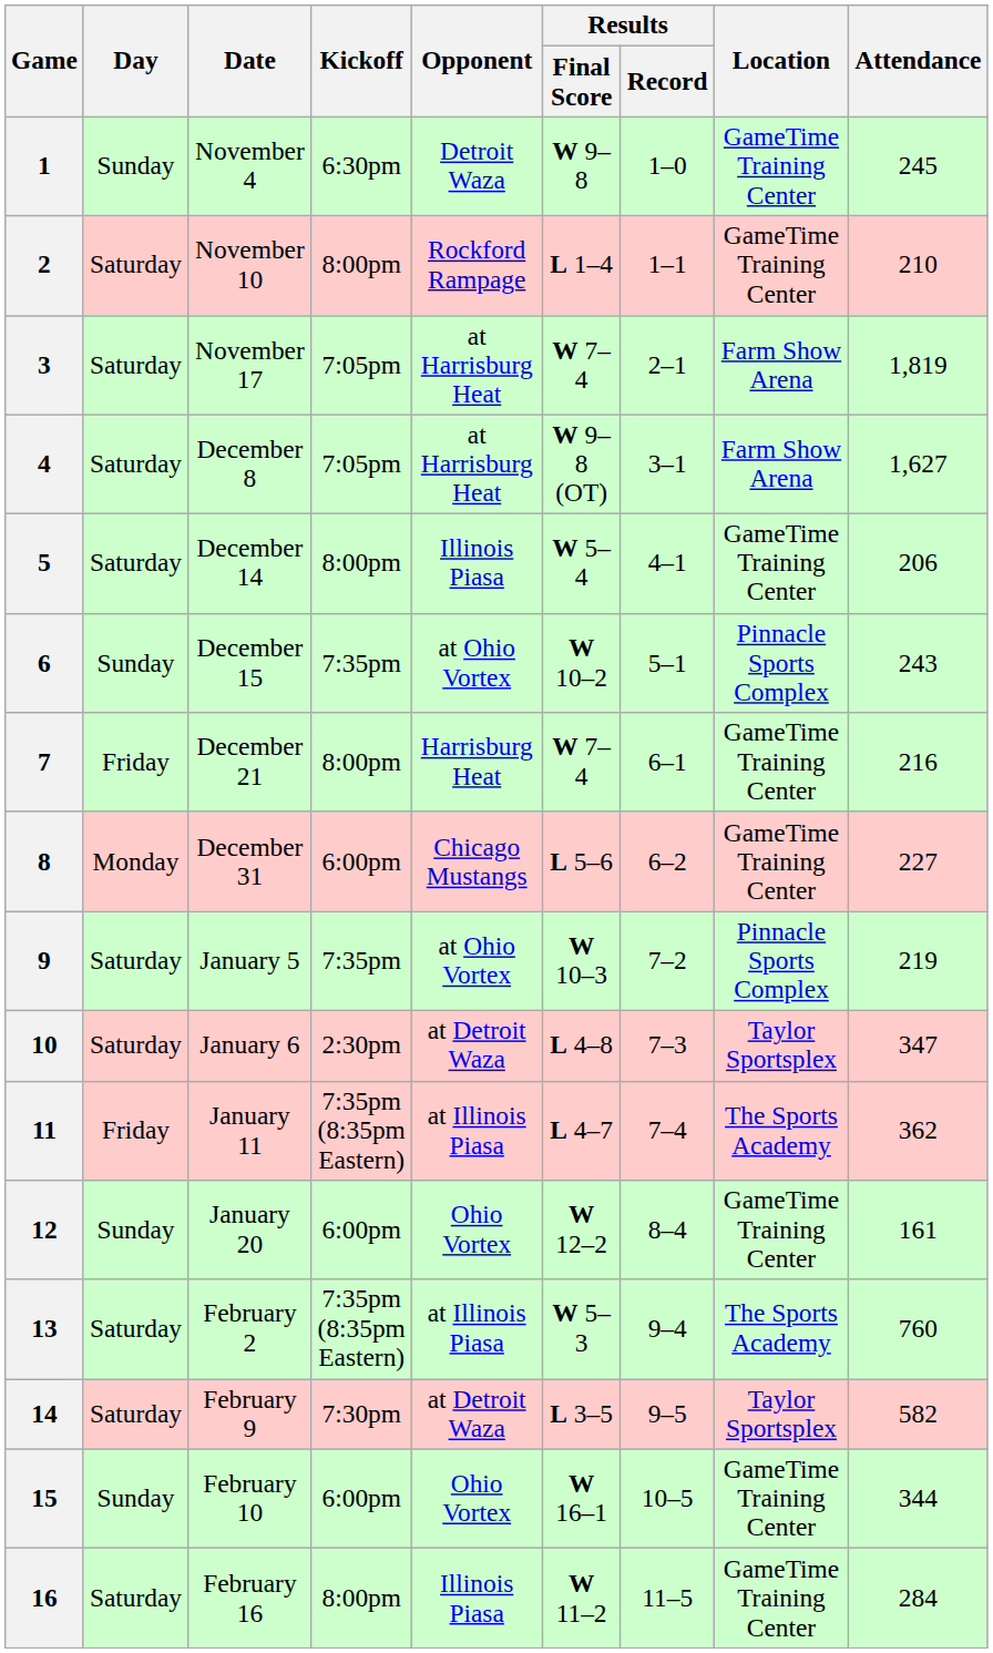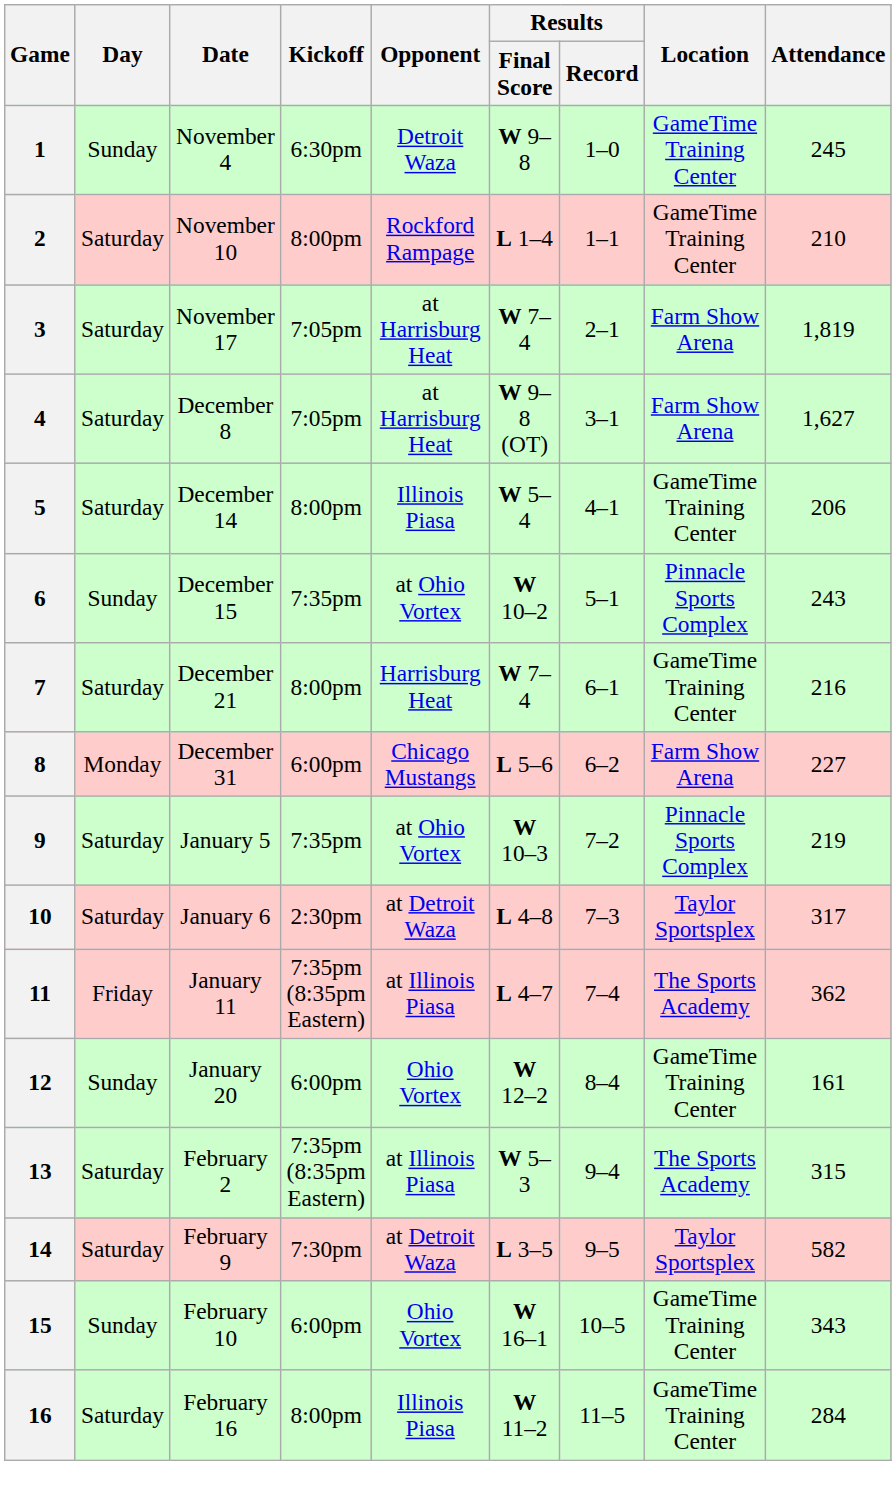7 | Day: Friday -> Saturday
8 | Location: GameTime Training Center -> Farm Show Arena
10 | Attendance: 347 -> 317
13 | Attendance: 760 -> 315
15 | Attendance: 344 -> 343
